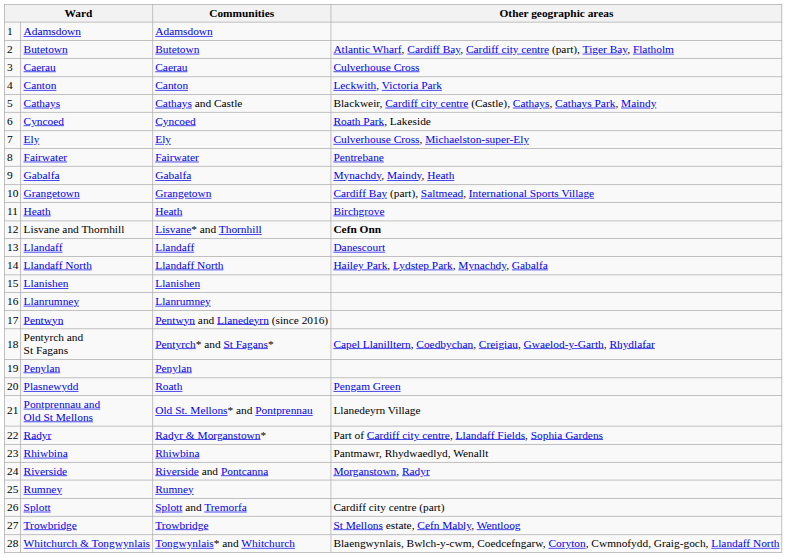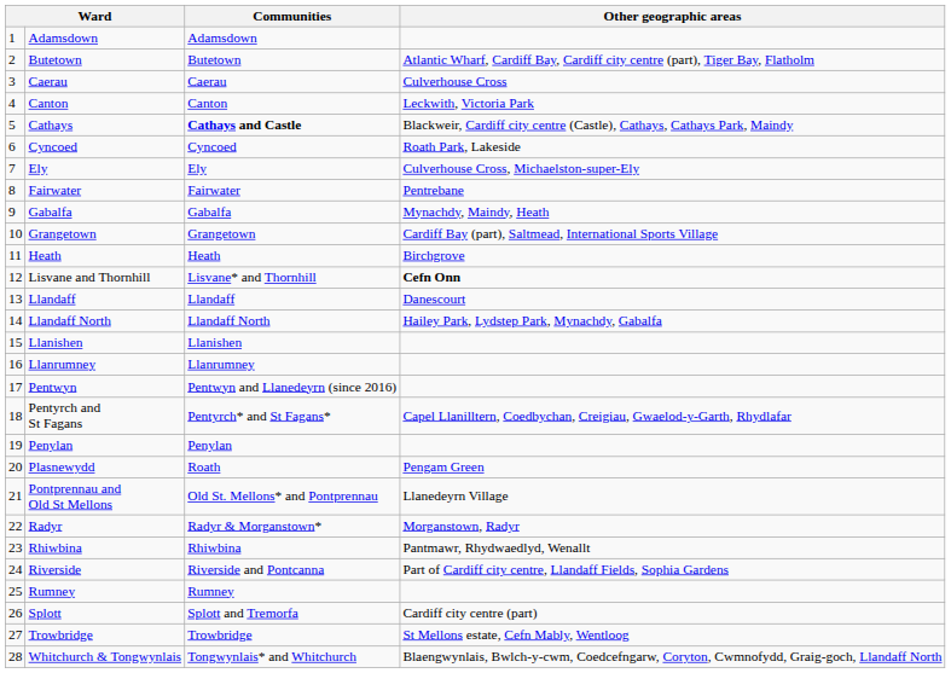Cathays | Communities: normal -> bold
Radyr | Other geographic areas: Part of Cardiff city centre, Llandaff Fields, Sophia Gardens -> Morganstown, Radyr
Riverside | Other geographic areas: Morganstown, Radyr -> Part of Cardiff city centre, Llandaff Fields, Sophia Gardens
